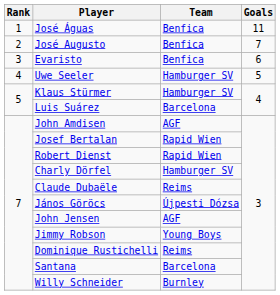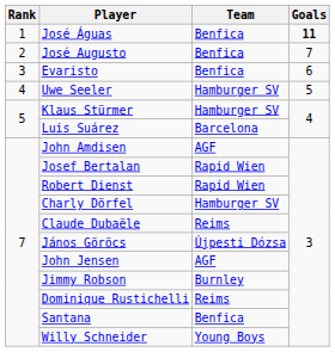José Águas | Goals: normal -> bold
Jimmy Robson | Team: Young Boys -> Burnley
Santana | Team: Barcelona -> Benfica
Willy Schneider | Team: Burnley -> Young Boys
